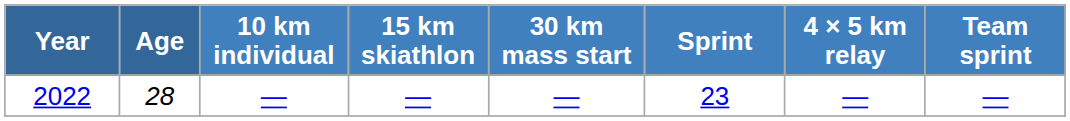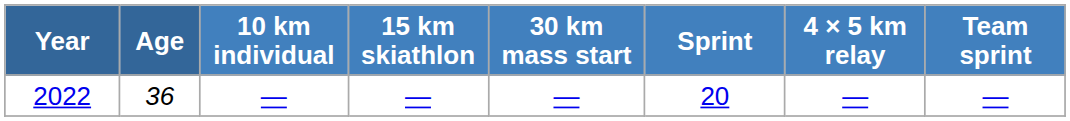2022 | Age: 28 -> 36
2022 | Sprint: 23 -> 20
